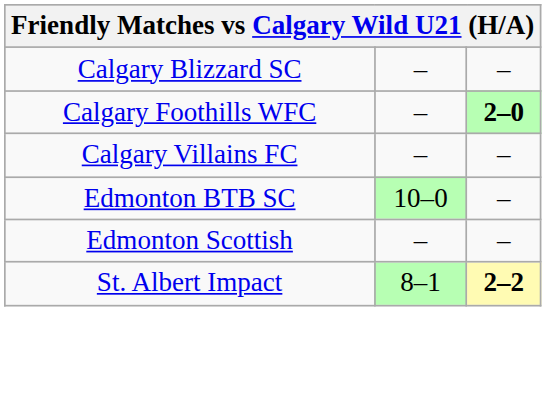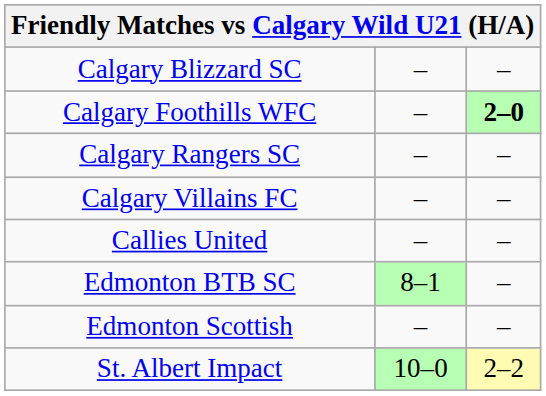+ row: Calgary Rangers SC | – | –
+ row: Callies United | – | –
Edmonton BTB SC | column 2: 10–0 -> 8–1
St. Albert Impact | column 2: 8–1 -> 10–0
St. Albert Impact | column 3: bold -> normal
